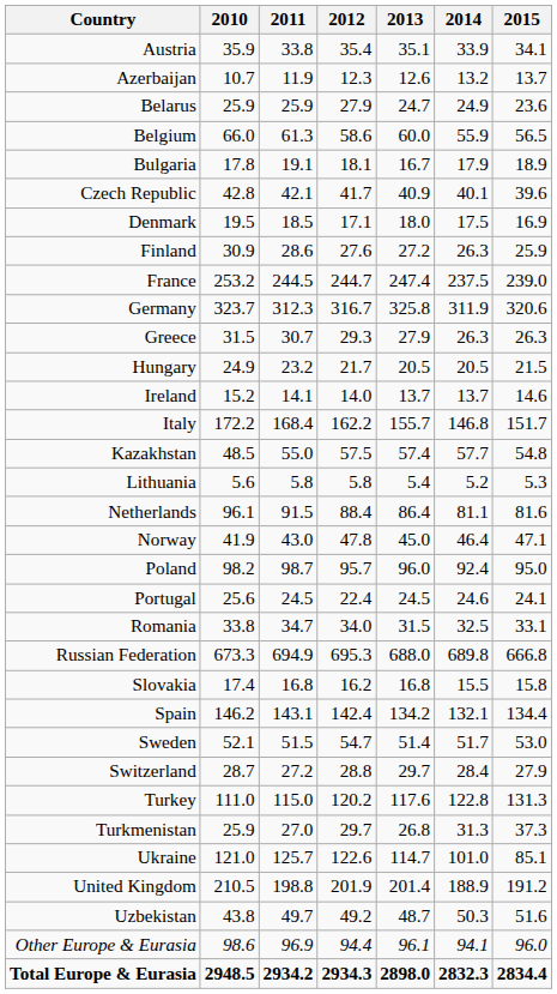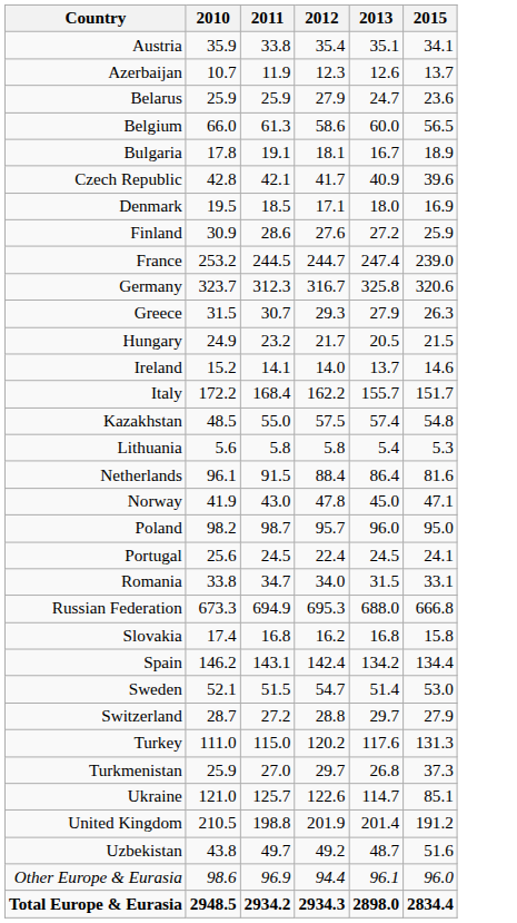- column: 2014 | 33.9 | 13.2 | 24.9 | 55.9 | 17.9 | 40.1 | 17.5 | 26.3 | 237.5 | 311.9 | 26.3 | 20.5 | 13.7 | 146.8 | 57.7 | 5.2 | 81.1 | 46.4 | 92.4 | 24.6 | 32.5 | 689.8 | 15.5 | 132.1 | 51.7 | 28.4 | 122.8 | 31.3 | 101.0 | 188.9 | 50.3 | 94.1 | 2832.3
